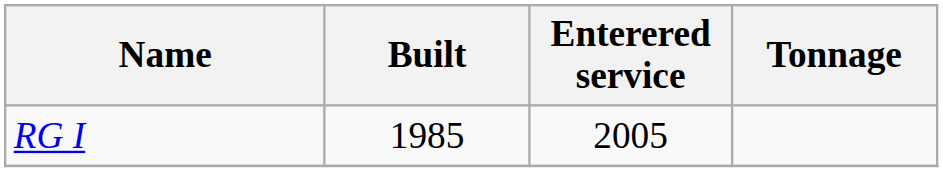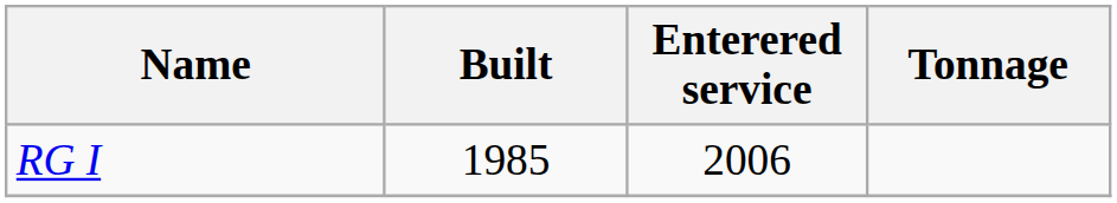RG I | Enterered service: 2005 -> 2006
